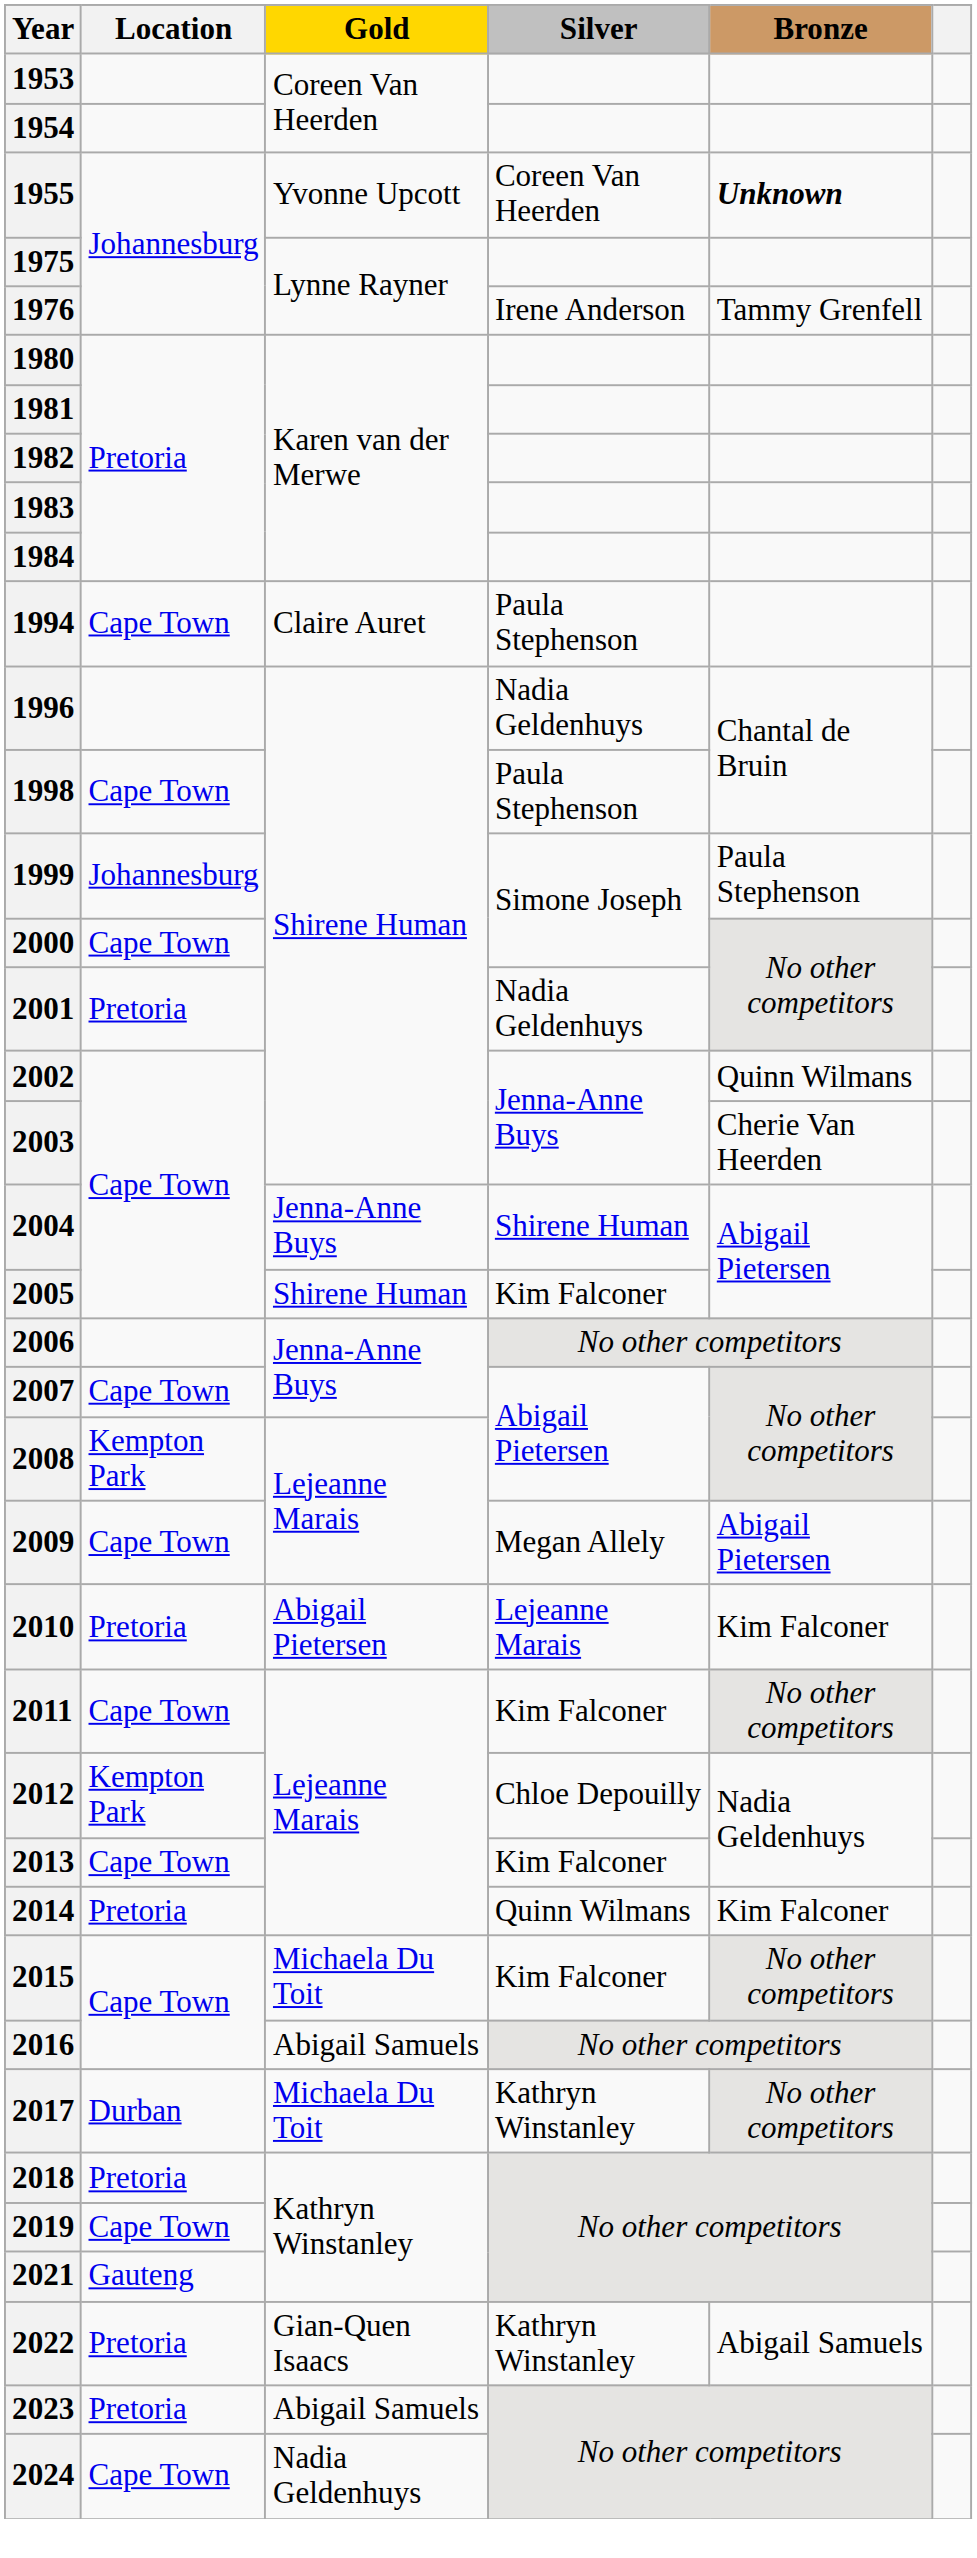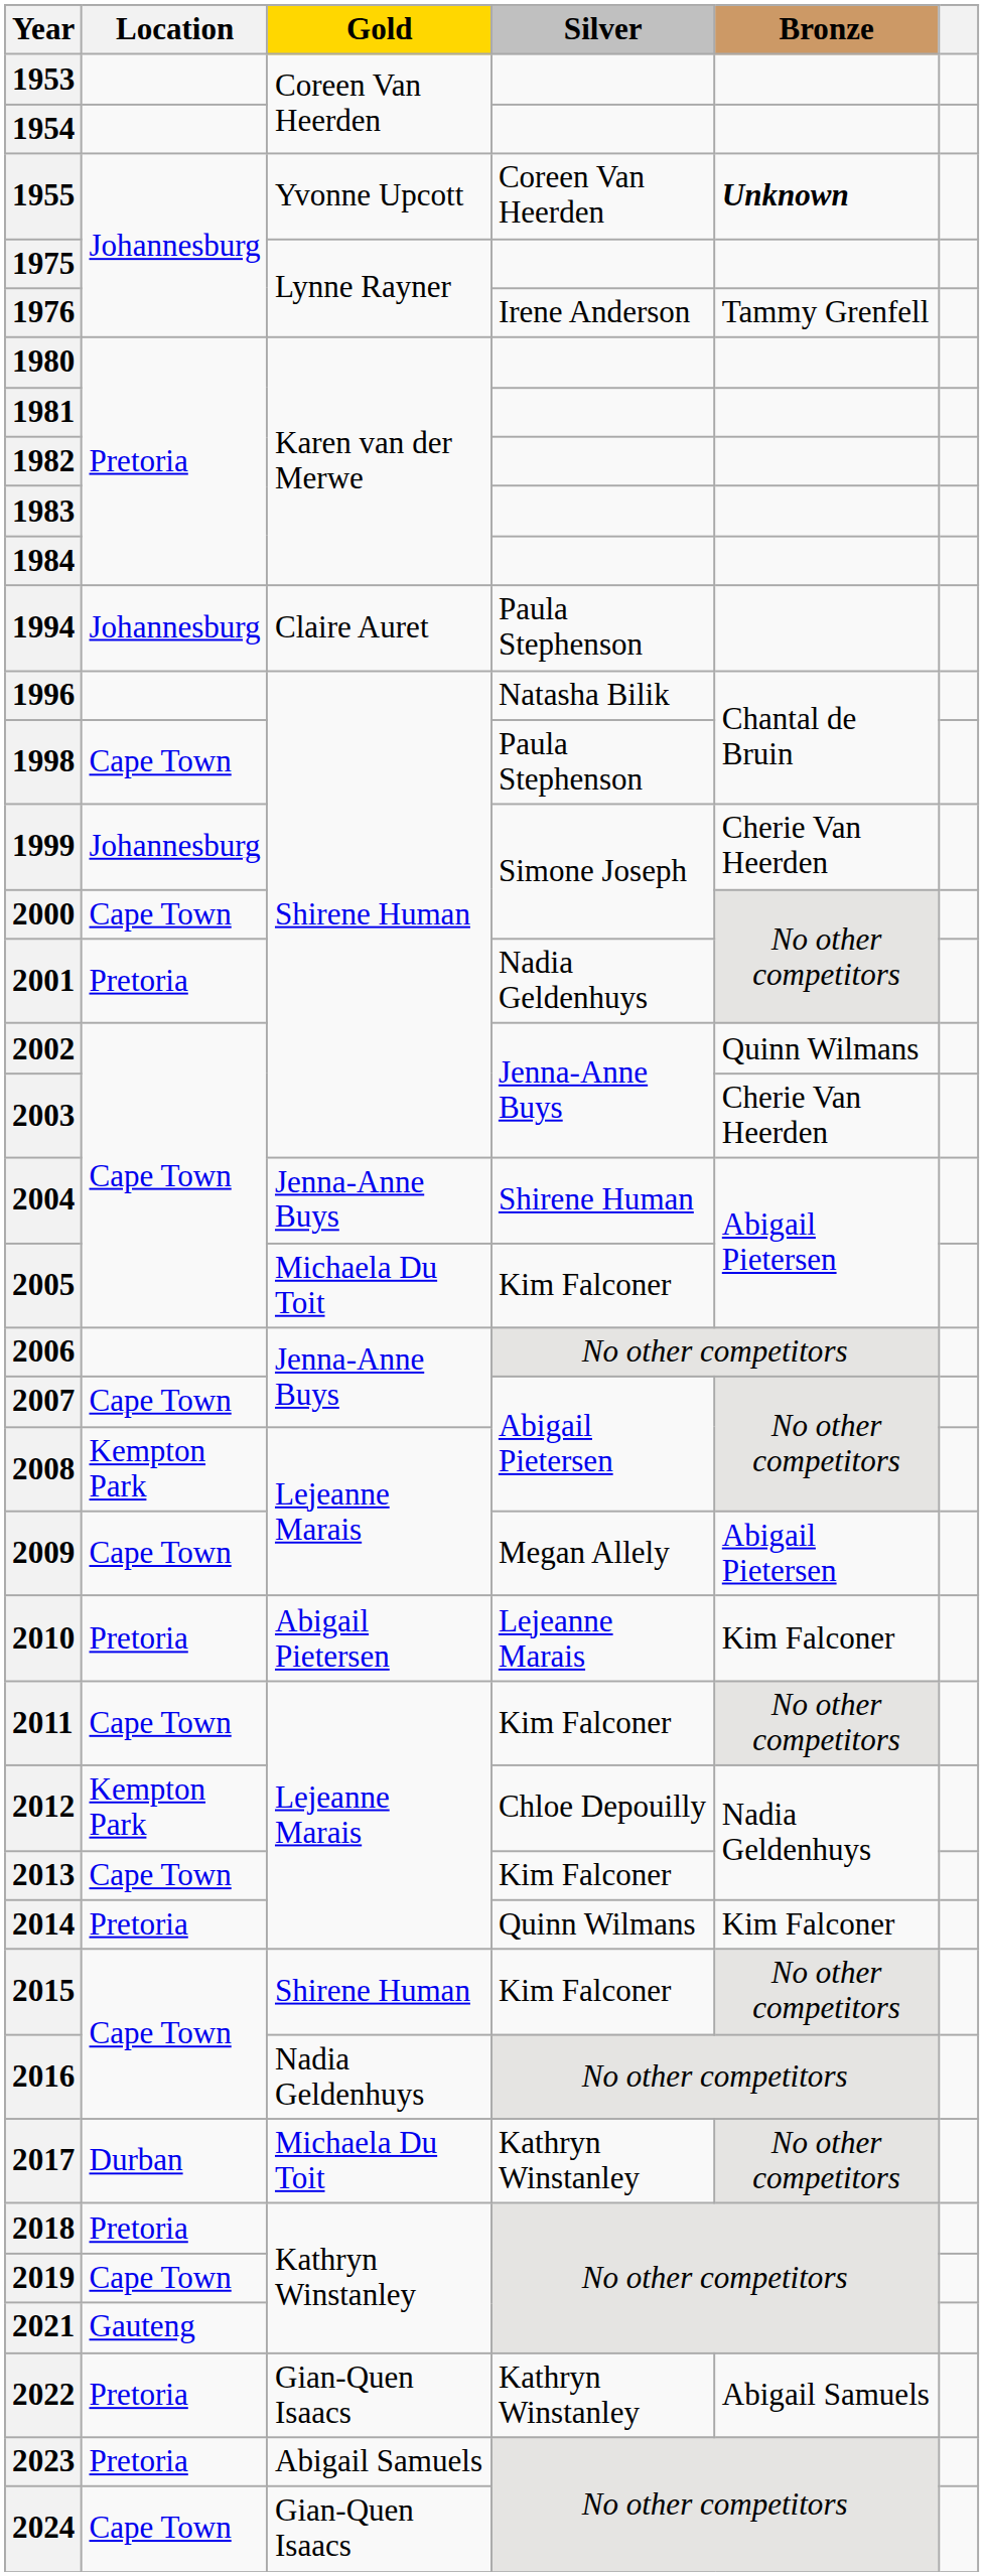1994 | Location: Cape Town -> Johannesburg
1996 | Silver: Nadia Geldenhuys -> Natasha Bilik
1999 | Bronze: Paula Stephenson -> Cherie Van Heerden
2005 | Gold: Shirene Human -> Michaela Du Toit
2015 | Gold: Michaela Du Toit -> Shirene Human
2016 | Gold: Abigail Samuels -> Nadia Geldenhuys
2024 | Gold: Nadia Geldenhuys -> Gian-Quen Isaacs
